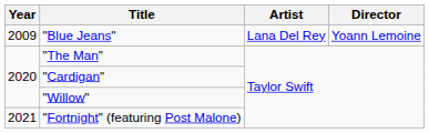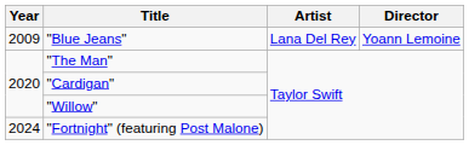"Fortnight" (featuring Post Malone) | Year: 2021 -> 2024
